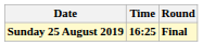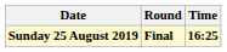columns swapped: Time <-> Round
